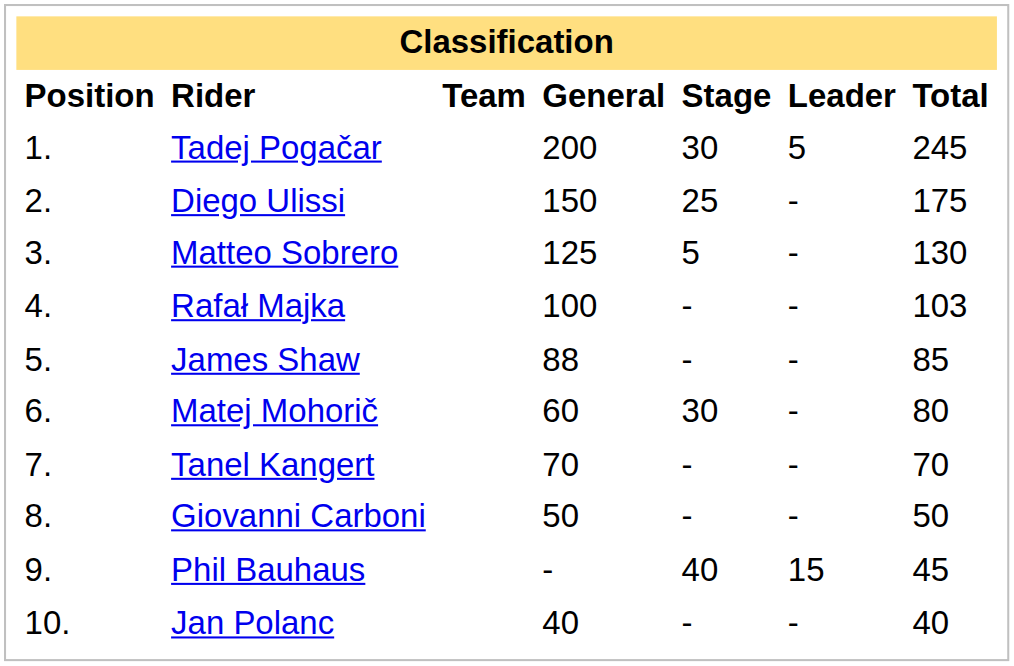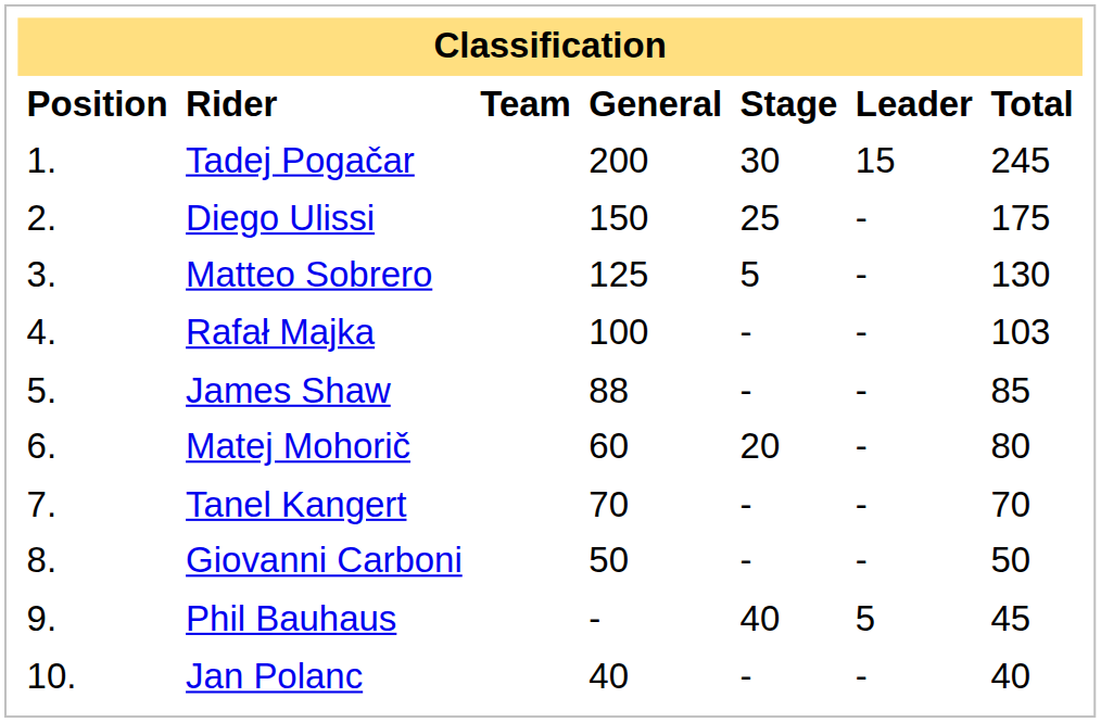Tadej Pogačar | Leader: 5 -> 15
Matej Mohorič | Stage: 30 -> 20
Phil Bauhaus | Leader: 15 -> 5
